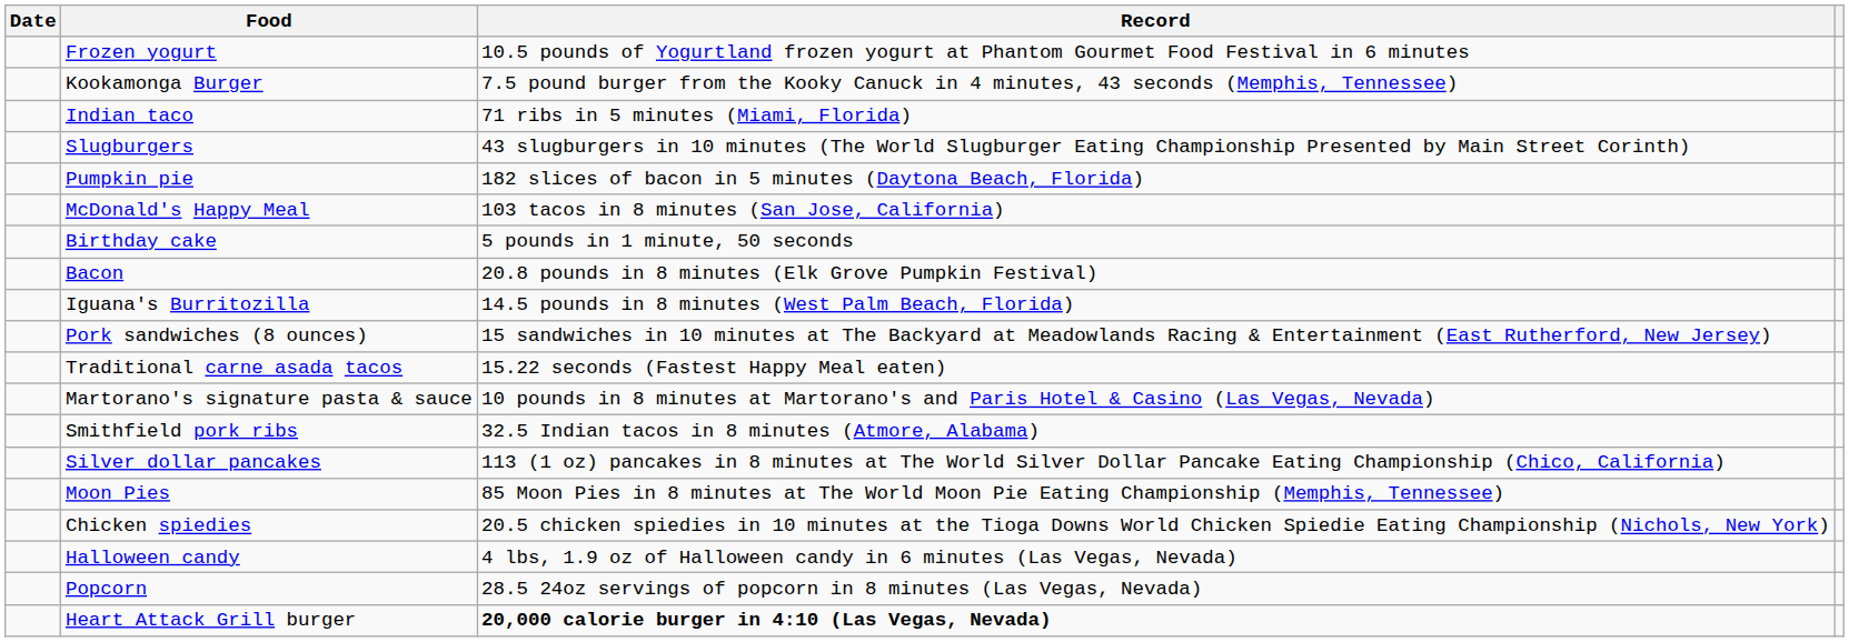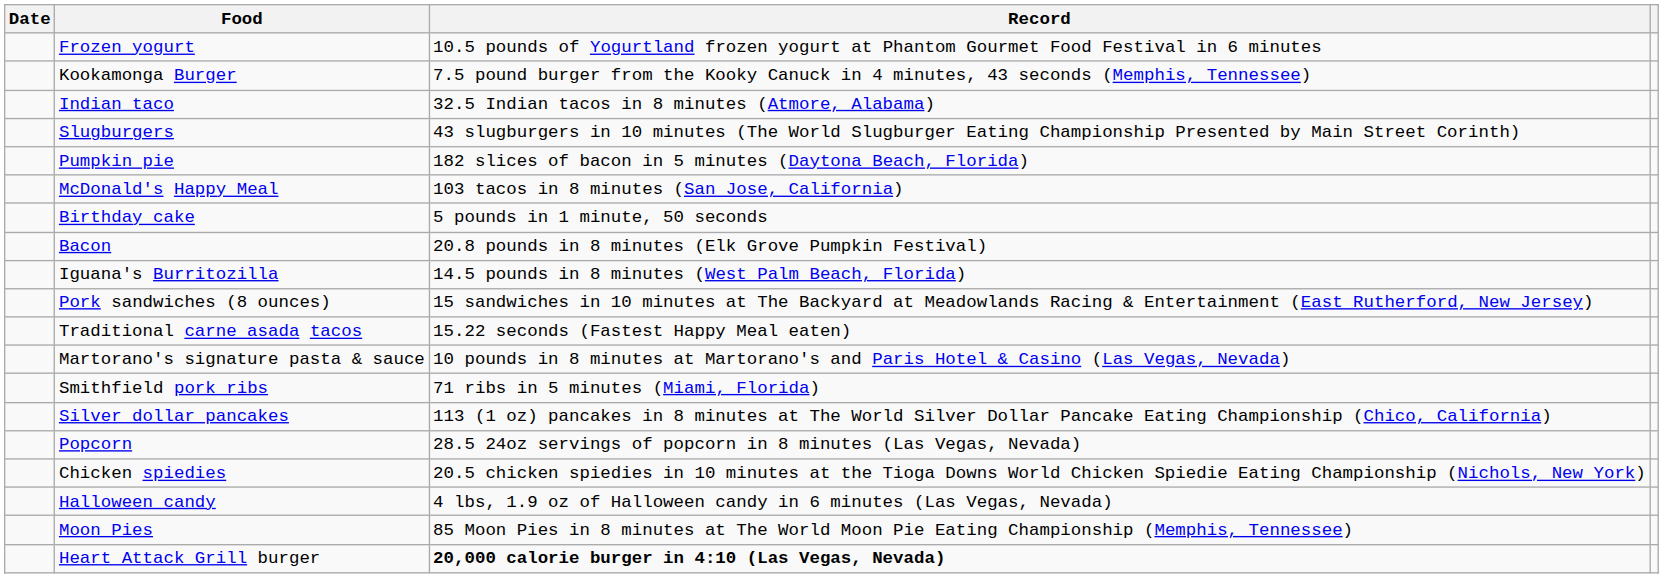Indian taco | Record: 71 ribs in 5 minutes (Miami, Florida) -> 32.5 Indian tacos in 8 minutes (Atmore, Alabama)
Smithfield pork ribs | Record: 32.5 Indian tacos in 8 minutes (Atmore, Alabama) -> 71 ribs in 5 minutes (Miami, Florida)
rows swapped: Moon Pies <-> Popcorn
